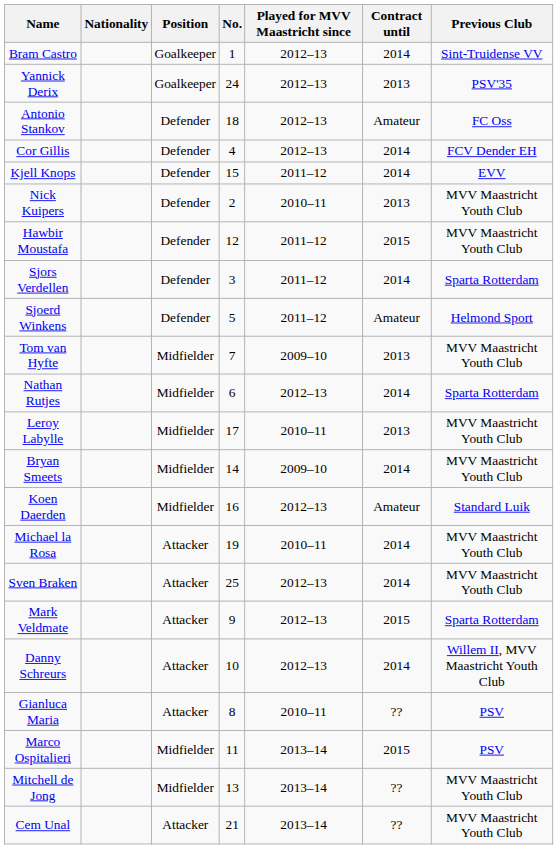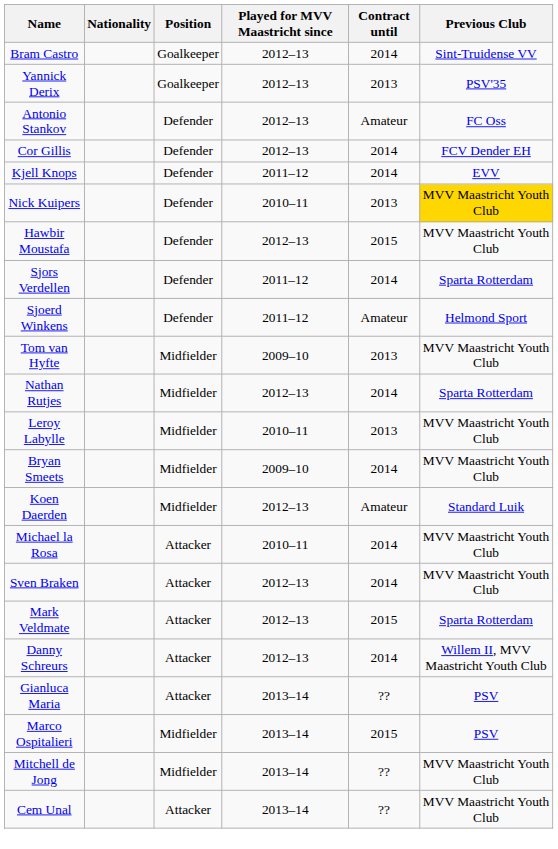- column: No. | 1 | 24 | 18 | 4 | 15 | 2 | 12 | 3 | 5 | 7 | 6 | 17 | 14 | 16 | 19 | 25 | 9 | 10 | 8 | 11 | 13 | 21
Nick Kuipers | Previous Club: no background -> gold background
Hawbir Moustafa | Played for MVV Maastricht since: 2011–12 -> 2012–13
Gianluca Maria | Played for MVV Maastricht since: 2010–11 -> 2013–14
